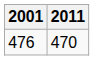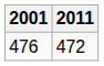476 | 2011: 470 -> 472
